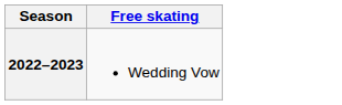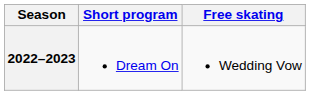+ column: Short program | Dream On
